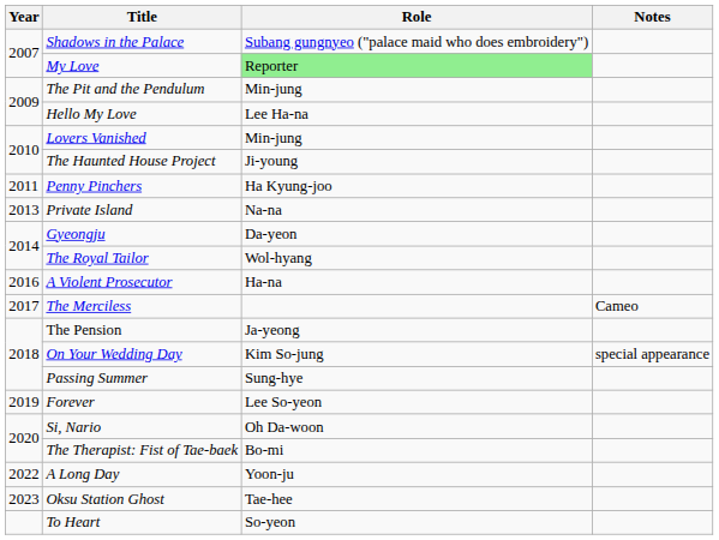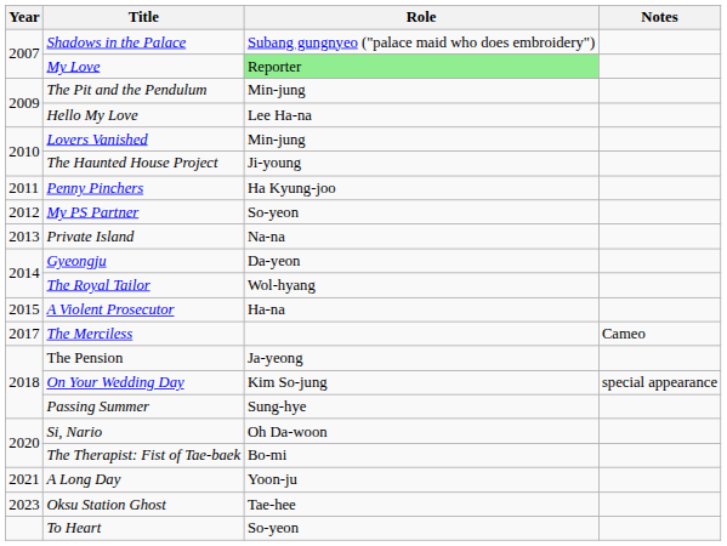+ row: 2012 | My PS Partner | So-yeon
A Violent Prosecutor | Year: 2016 -> 2015
- row: 2019 | Forever | Lee So-yeon
A Long Day | Year: 2022 -> 2021
